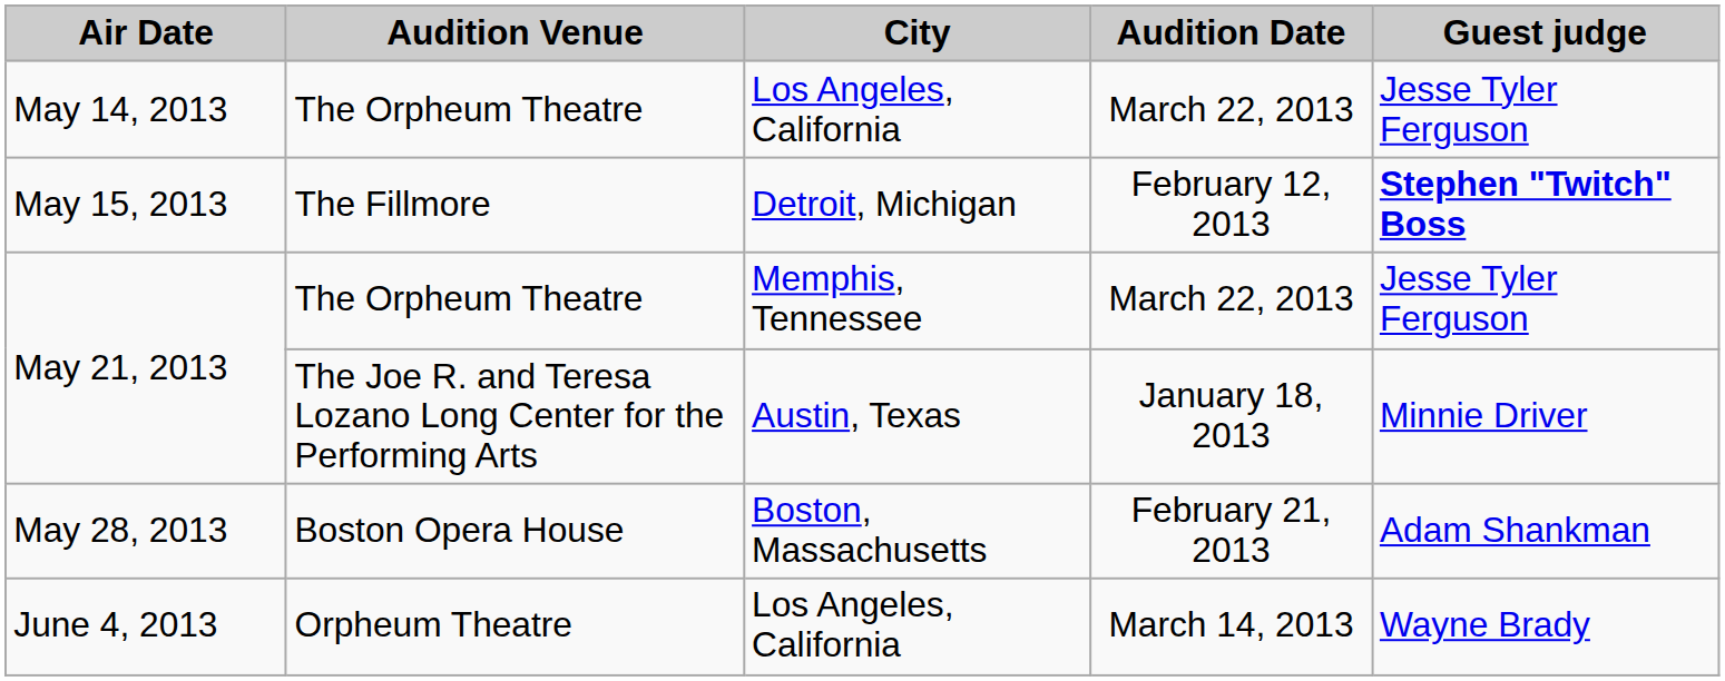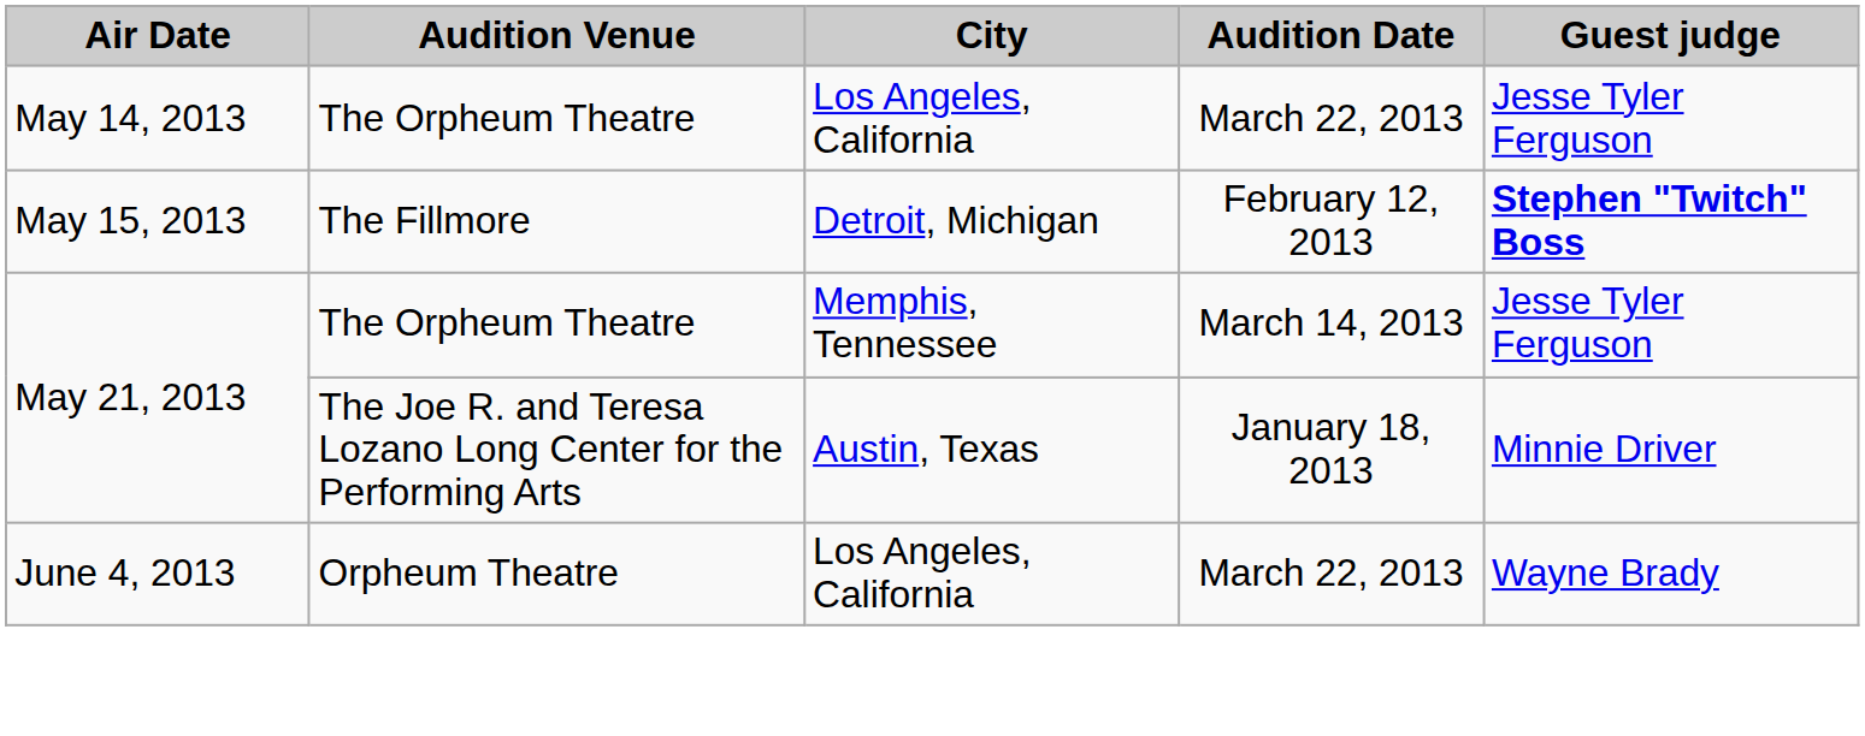May 21, 2013 / The Orpheum Theatre | Audition Date: March 22, 2013 -> March 14, 2013
- row: May 28, 2013 | Boston Opera House | Boston, Massachusetts | February 21, 2013 | Adam Shankman
June 4, 2013 | Audition Date: March 14, 2013 -> March 22, 2013
